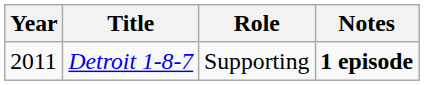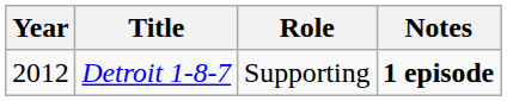Detroit 1-8-7 | Year: 2011 -> 2012
